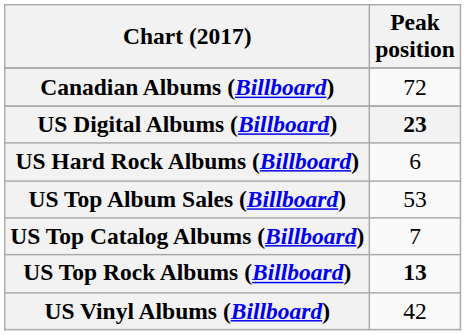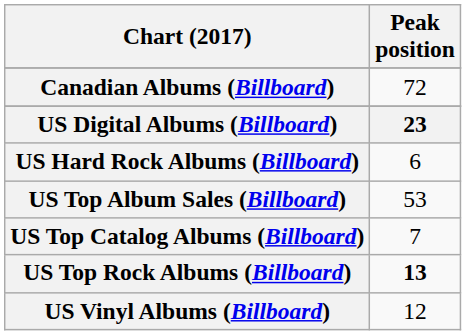US Vinyl Albums (Billboard) | Peak position: 42 -> 12
